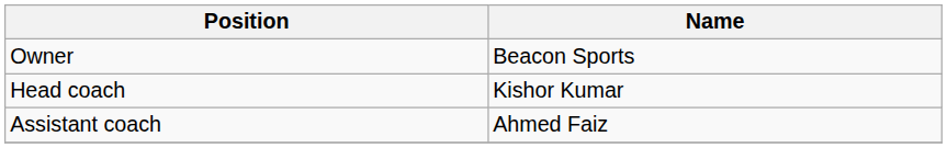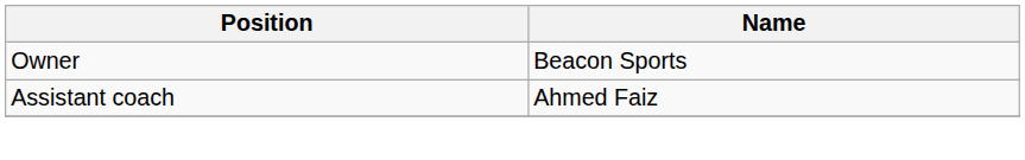- row: Head coach | Kishor Kumar
